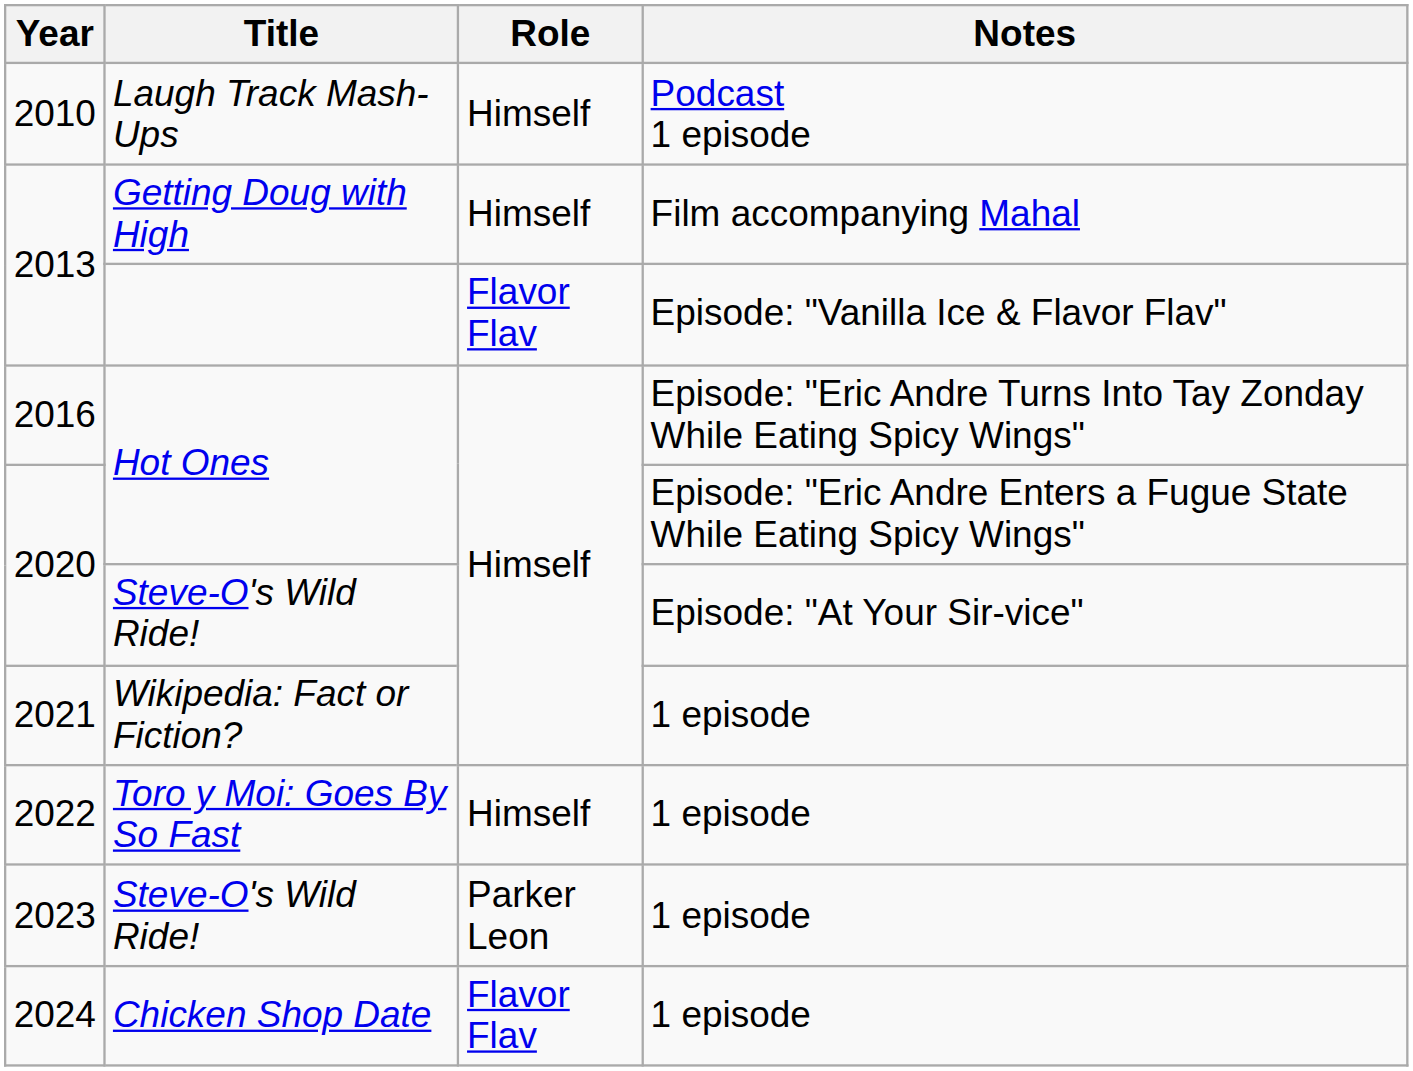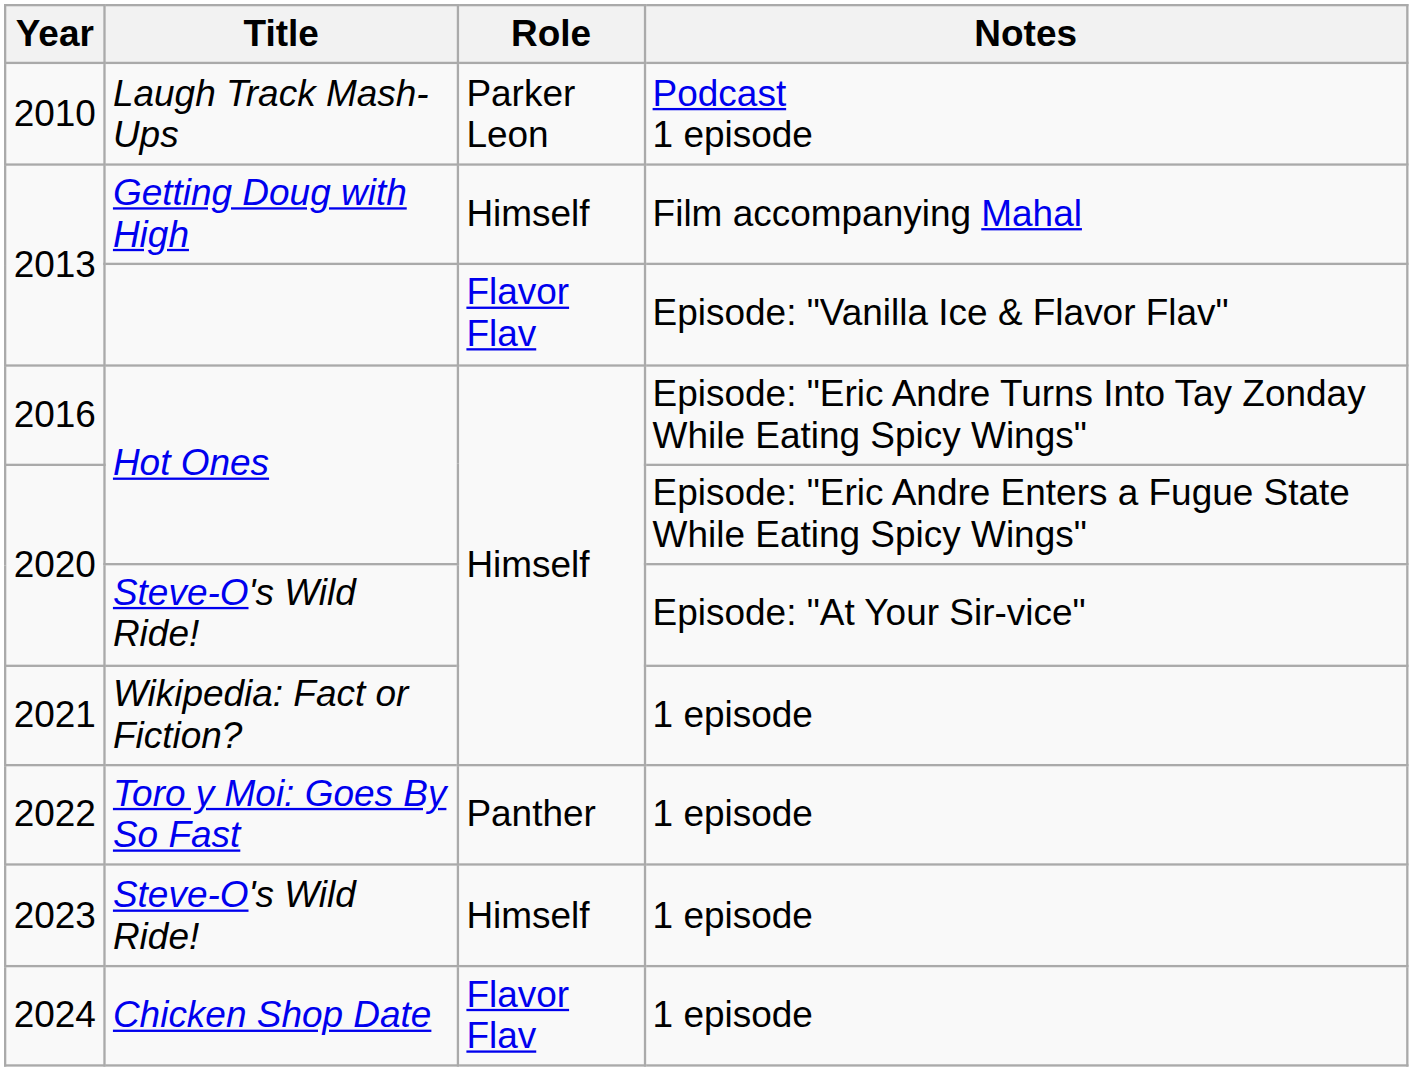2010 | Role: Himself -> Parker Leon
2022 | Role: Himself -> Panther
2023 | Role: Parker Leon -> Himself
